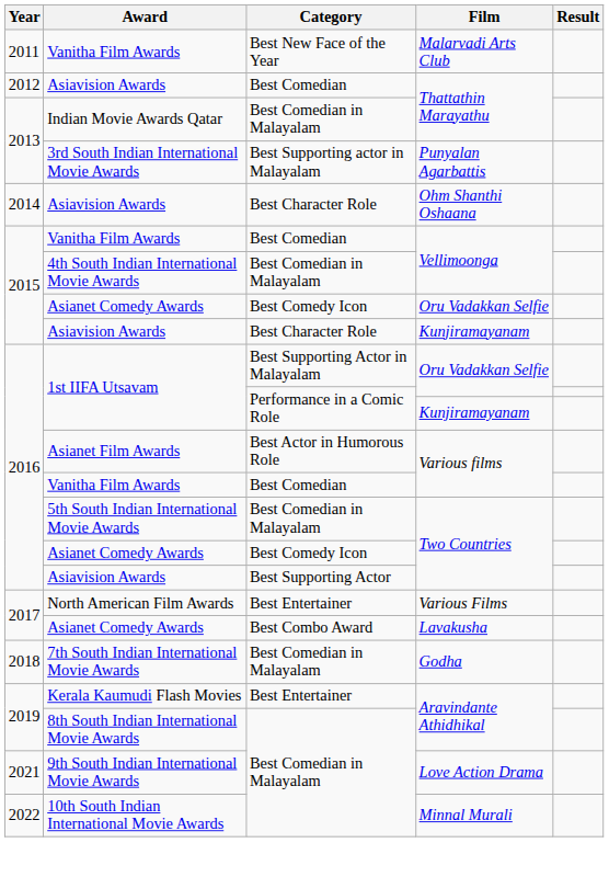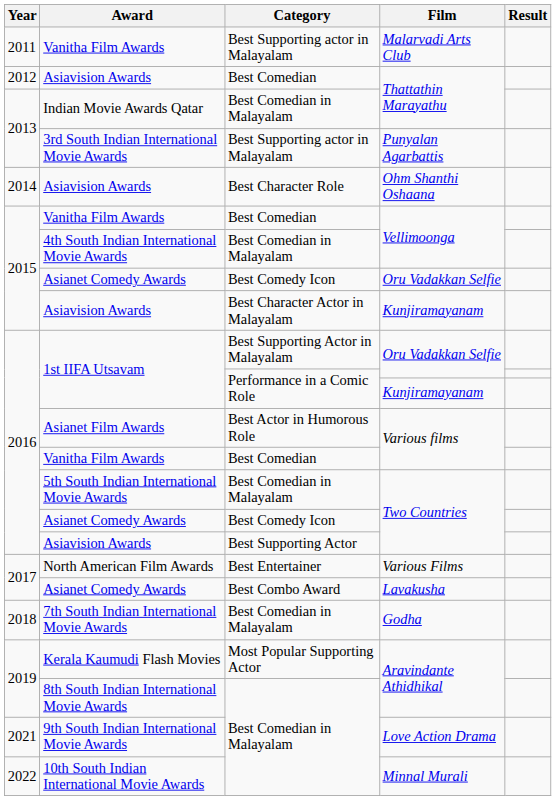Vanitha Film Awards / Malarvadi Arts Club | Category: Best New Face of the Year -> Best Supporting actor in Malayalam
Asiavision Awards / Kunjiramayanam | Category: Best Character Role -> Best Character Actor in Malayalam
Kerala Kaumudi Flash Movies | Category: Best Entertainer -> Most Popular Supporting Actor
